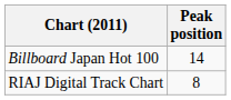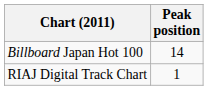RIAJ Digital Track Chart | Peak position: 8 -> 1
